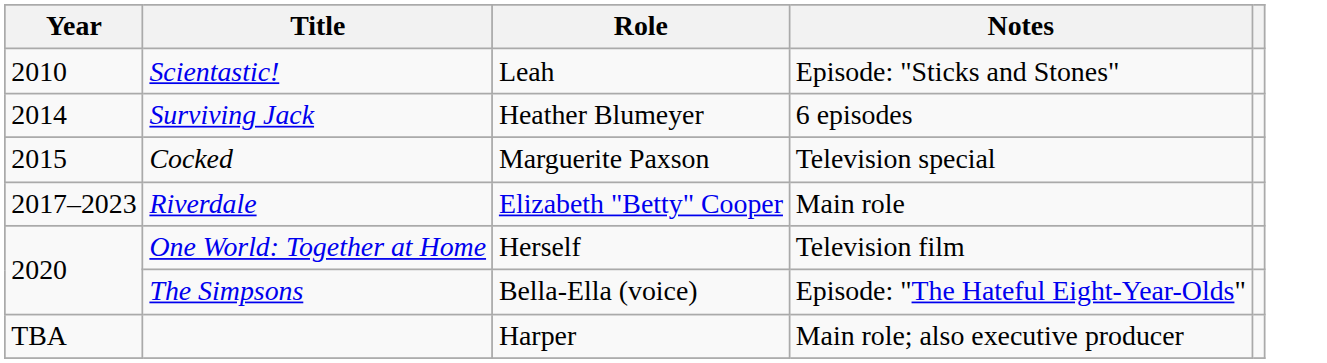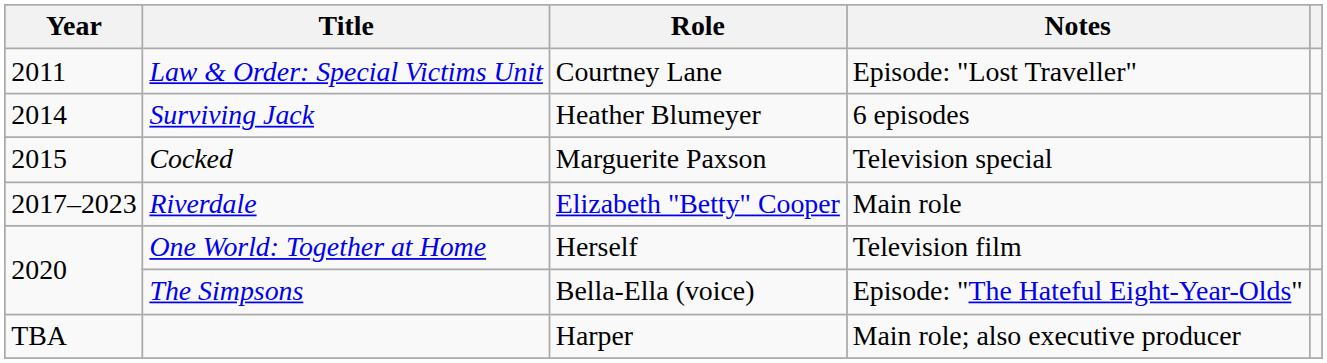- row: 2010 | Scientastic! | Leah | Episode: "Sticks and Stones"
+ row: 2011 | Law & Order: Special Victims Unit | Courtney Lane | Episode: "Lost Traveller"
